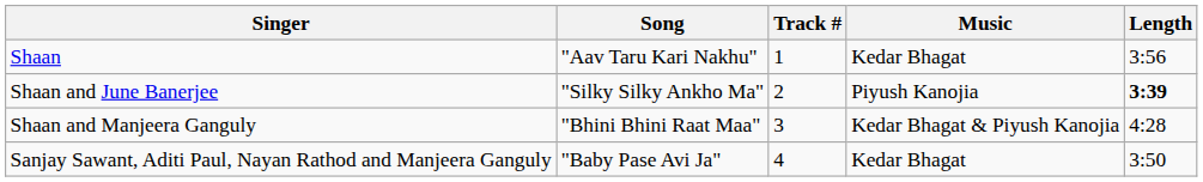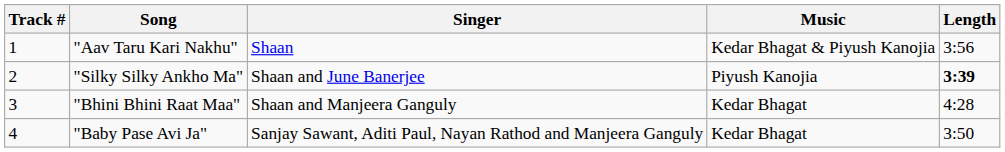columns swapped: Track # <-> Singer
"Aav Taru Kari Nakhu" | Music: Kedar Bhagat -> Kedar Bhagat & Piyush Kanojia
"Bhini Bhini Raat Maa" | Music: Kedar Bhagat & Piyush Kanojia -> Kedar Bhagat
